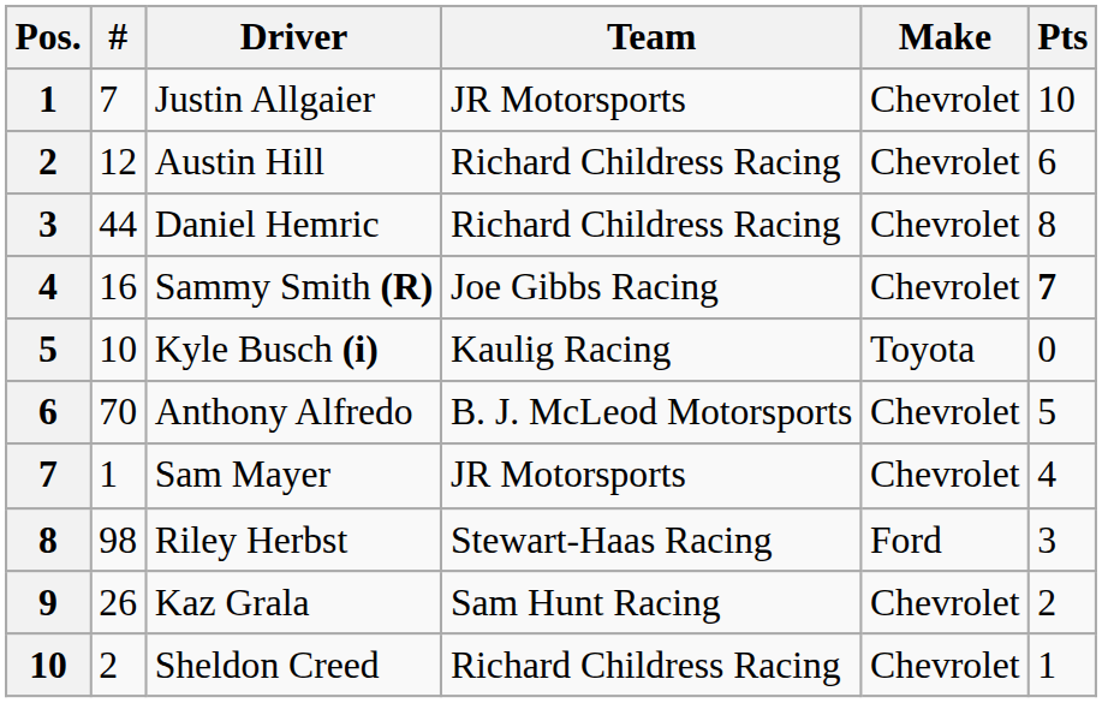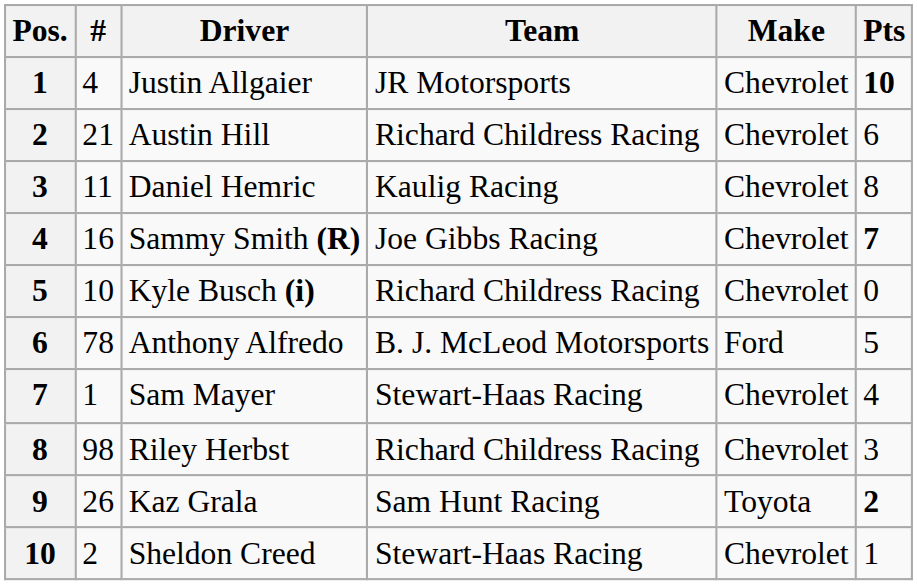Justin Allgaier | #: 7 -> 4
Justin Allgaier | Pts: normal -> bold
Austin Hill | #: 12 -> 21
Daniel Hemric | #: 44 -> 11
Daniel Hemric | Team: Richard Childress Racing -> Kaulig Racing
Kyle Busch (i) | Team: Kaulig Racing -> Richard Childress Racing
Kyle Busch (i) | Make: Toyota -> Chevrolet
Anthony Alfredo | #: 70 -> 78
Anthony Alfredo | Make: Chevrolet -> Ford
Sam Mayer | Team: JR Motorsports -> Stewart-Haas Racing
Riley Herbst | Team: Stewart-Haas Racing -> Richard Childress Racing
Riley Herbst | Make: Ford -> Chevrolet
Kaz Grala | Make: Chevrolet -> Toyota
Kaz Grala | Pts: normal -> bold
Sheldon Creed | Team: Richard Childress Racing -> Stewart-Haas Racing
